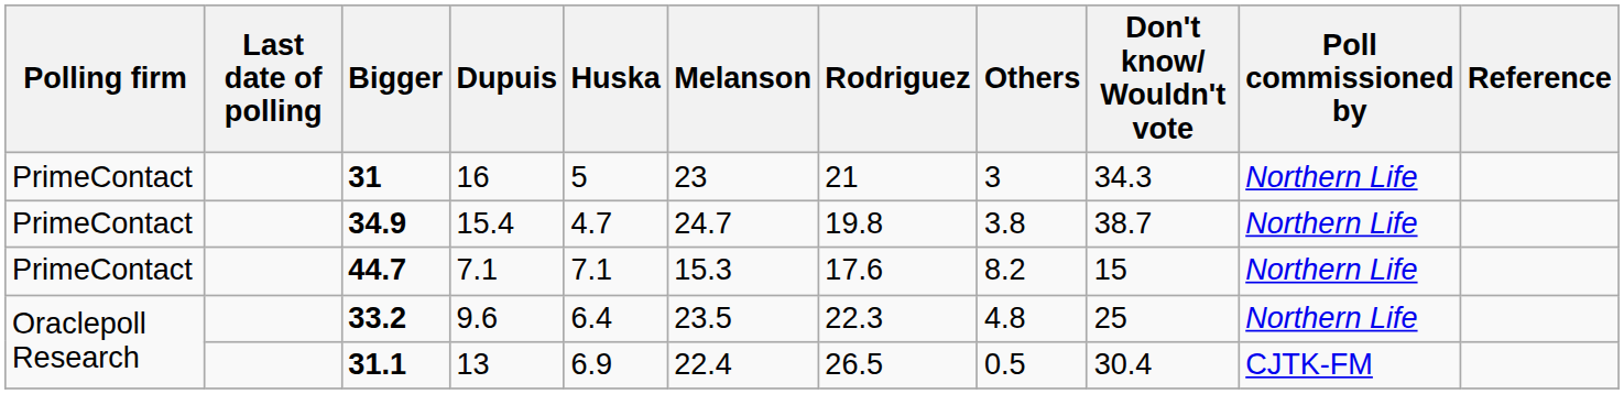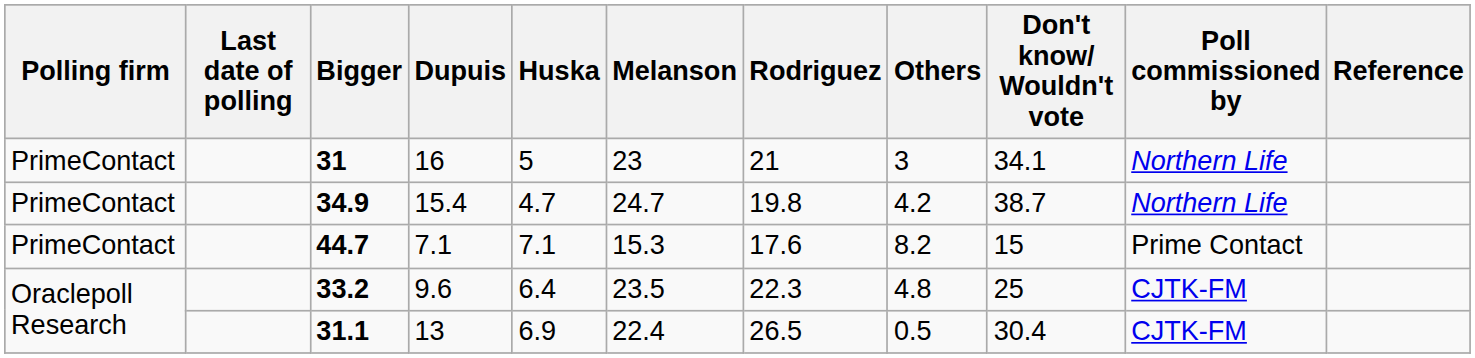31 | Don't know/ Wouldn't vote: 34.3 -> 34.1
34.9 | Others: 3.8 -> 4.2
44.7 | Poll commissioned by: Northern Life -> Prime Contact
33.2 | Poll commissioned by: Northern Life -> CJTK-FM
